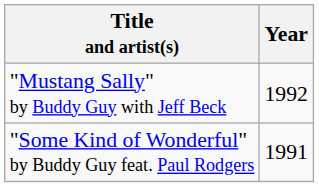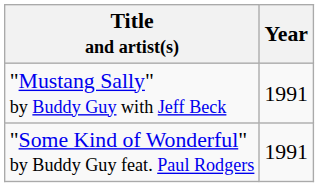"Mustang Sally" by Buddy Guy with Jeff Beck | Year: 1992 -> 1991
